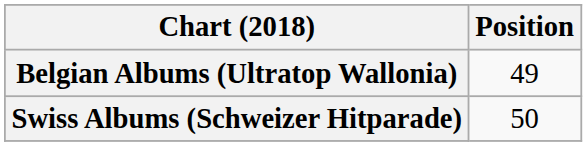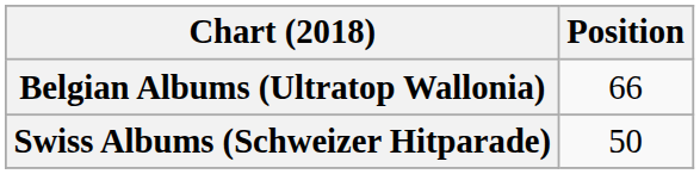Belgian Albums (Ultratop Wallonia) | Position: 49 -> 66
